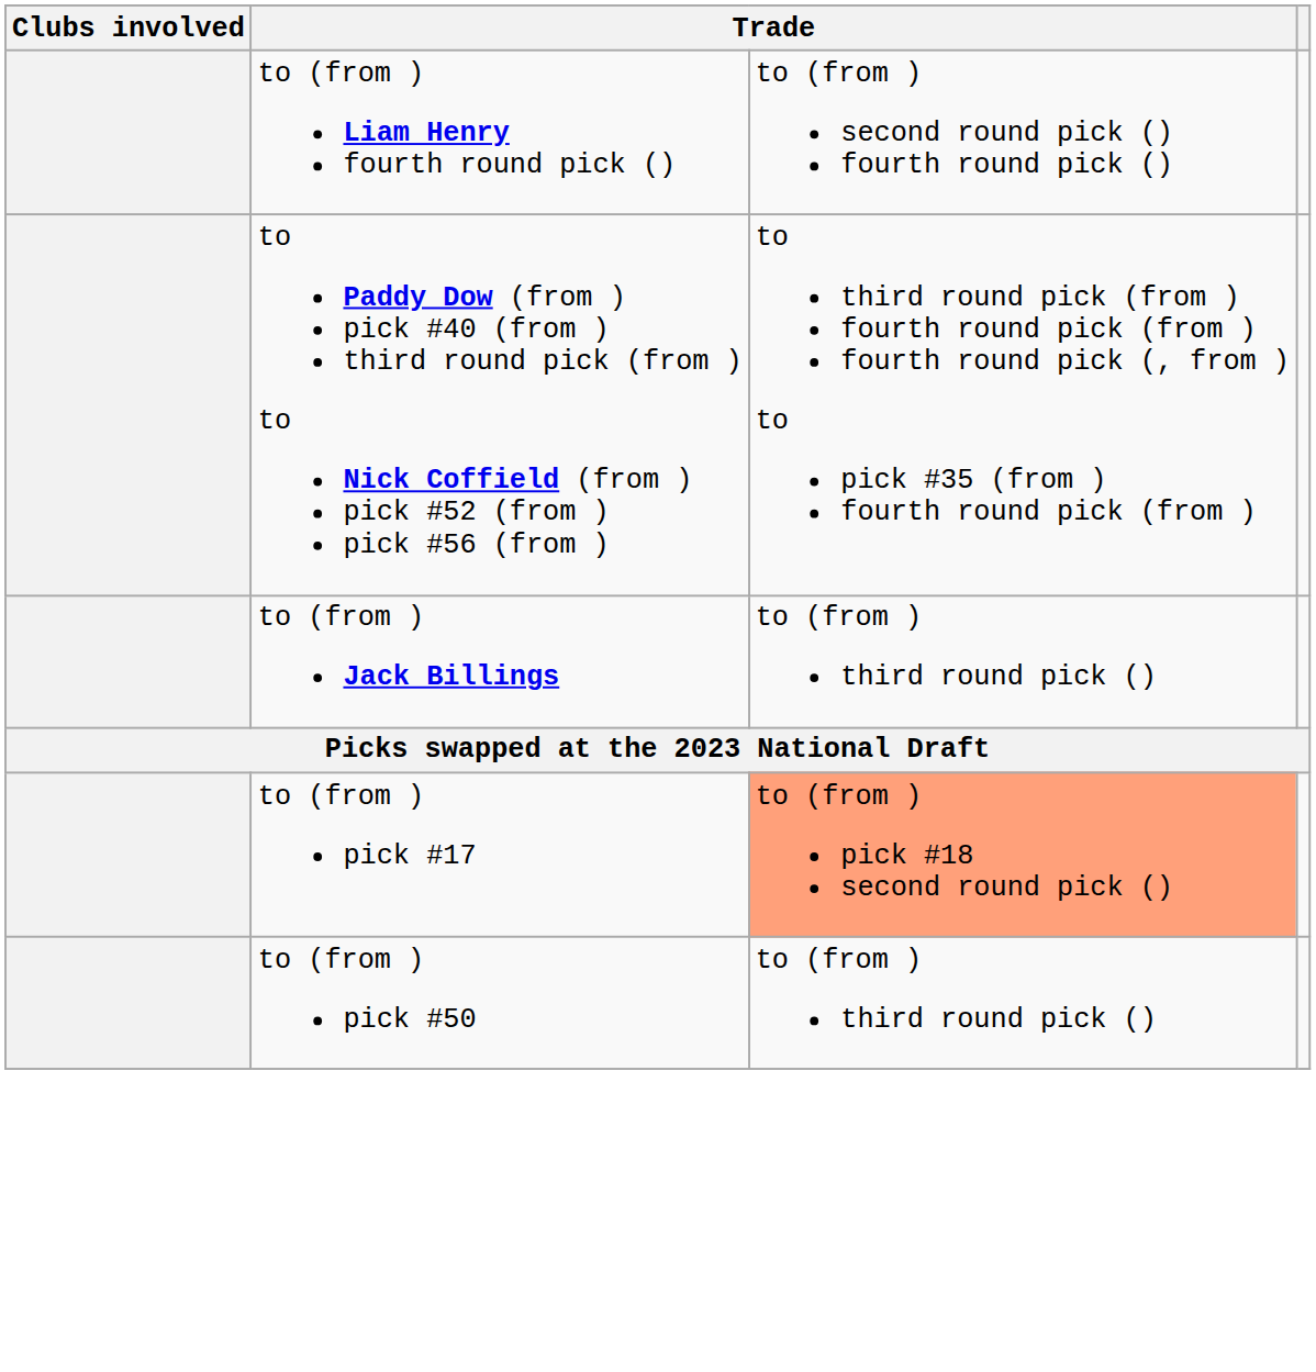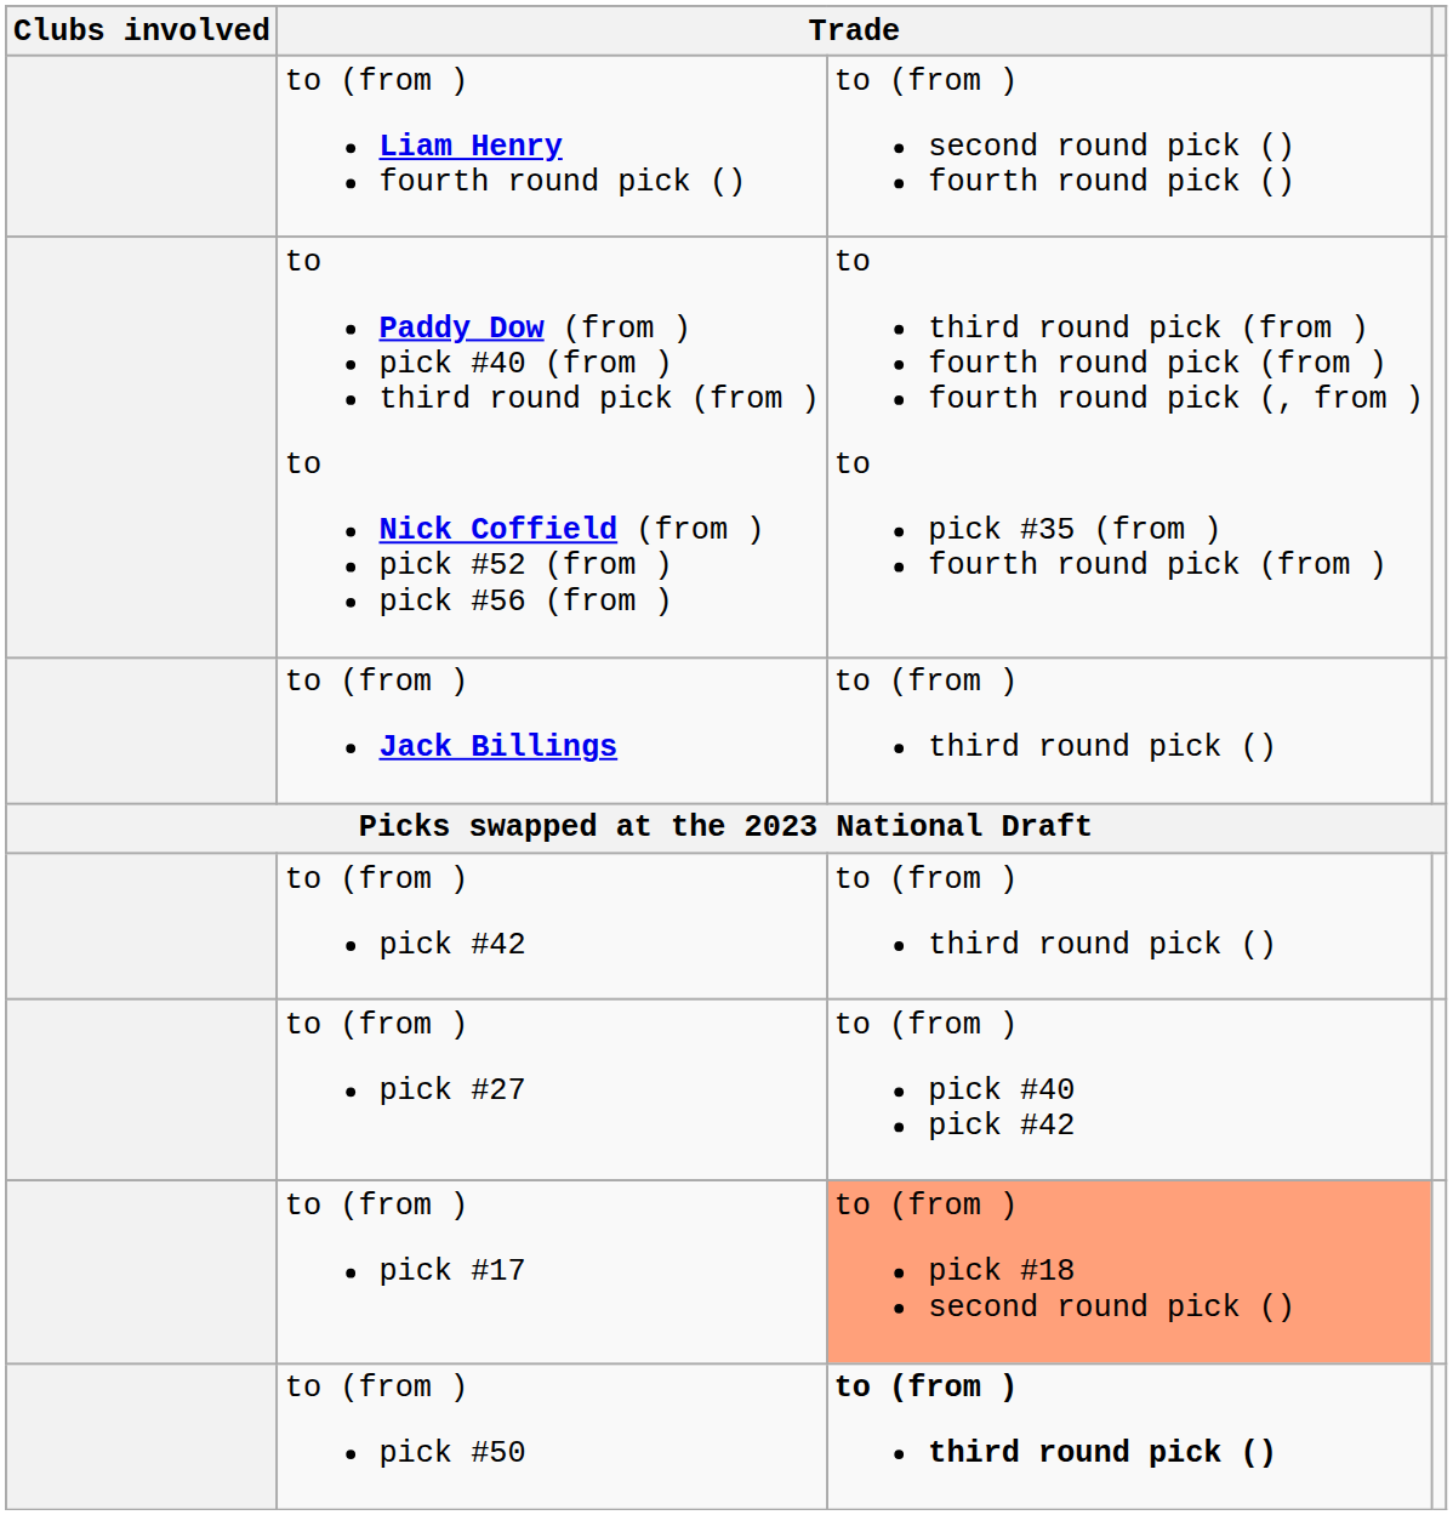+ row: to (from ) pick #42 | to (from ) third round pick ()
+ row: to (from ) pick #27 | to (from ) pick #40 pick #42
to (from ) pick #50 | column 3: normal -> bold
